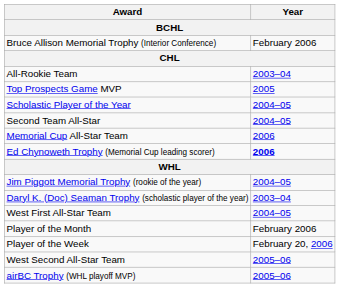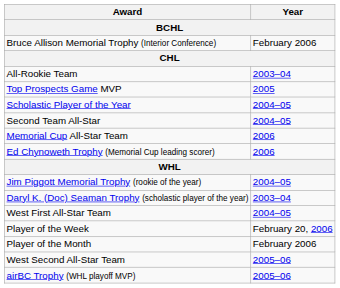Ed Chynoweth Trophy (Memorial Cup leading scorer) | Year: bold -> normal
rows swapped: Player of the Week <-> Player of the Month
